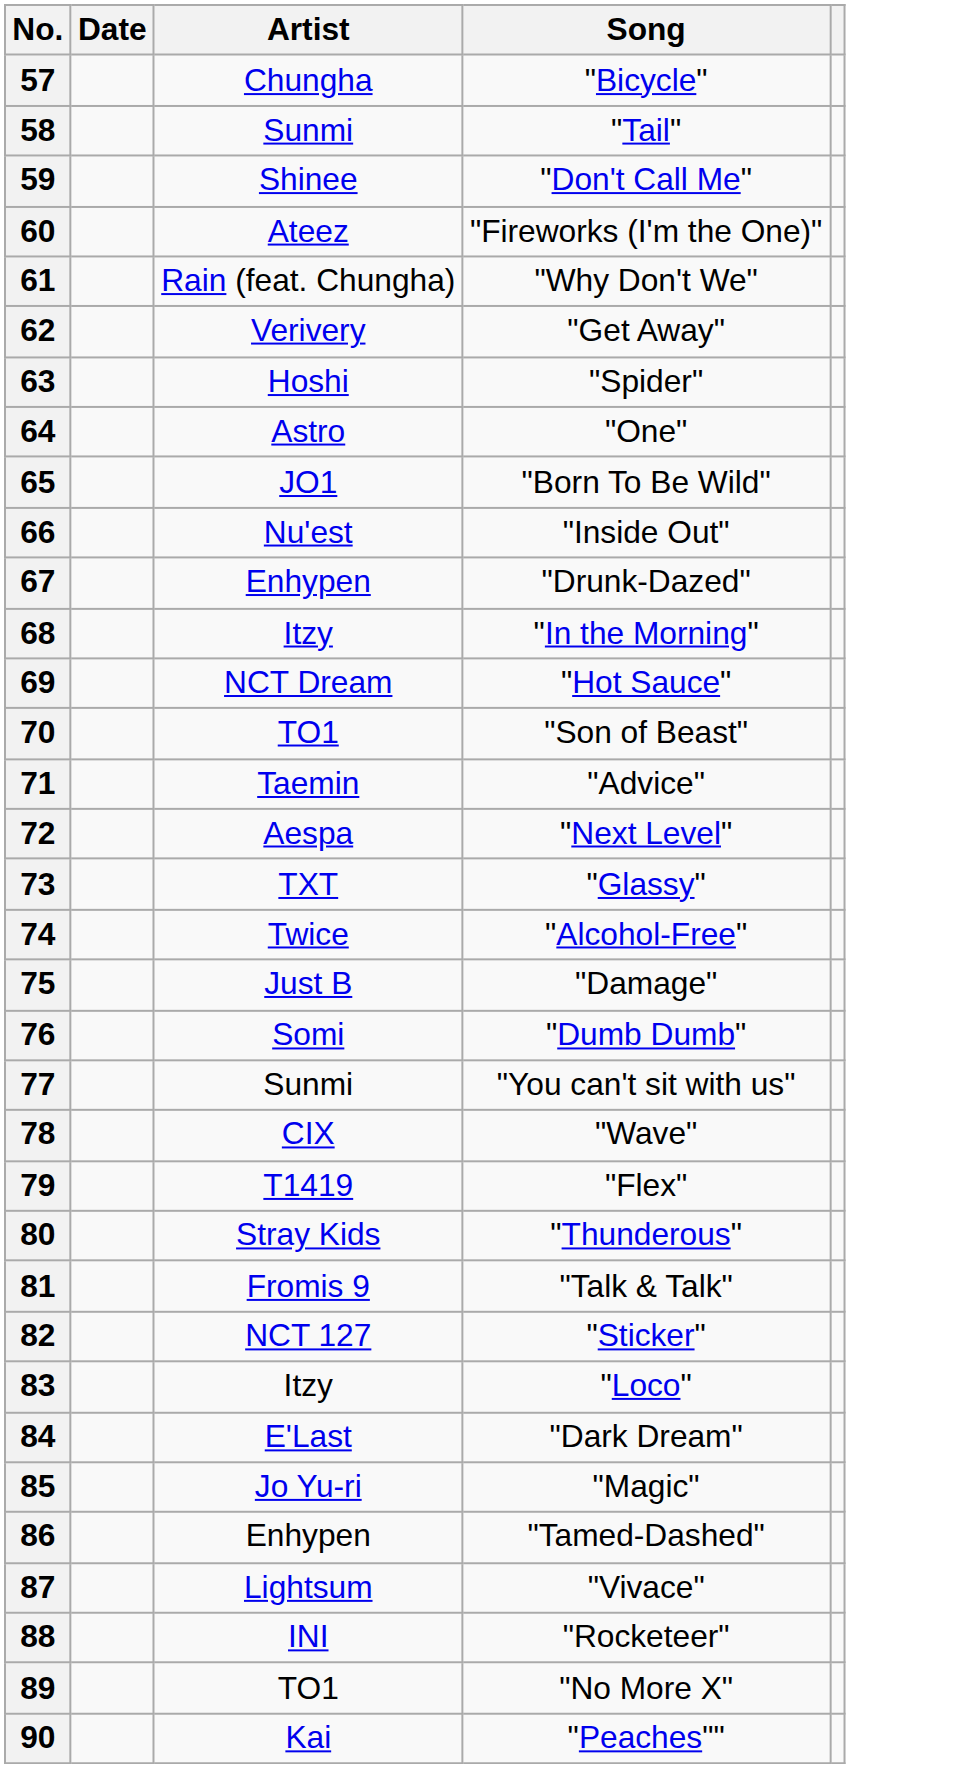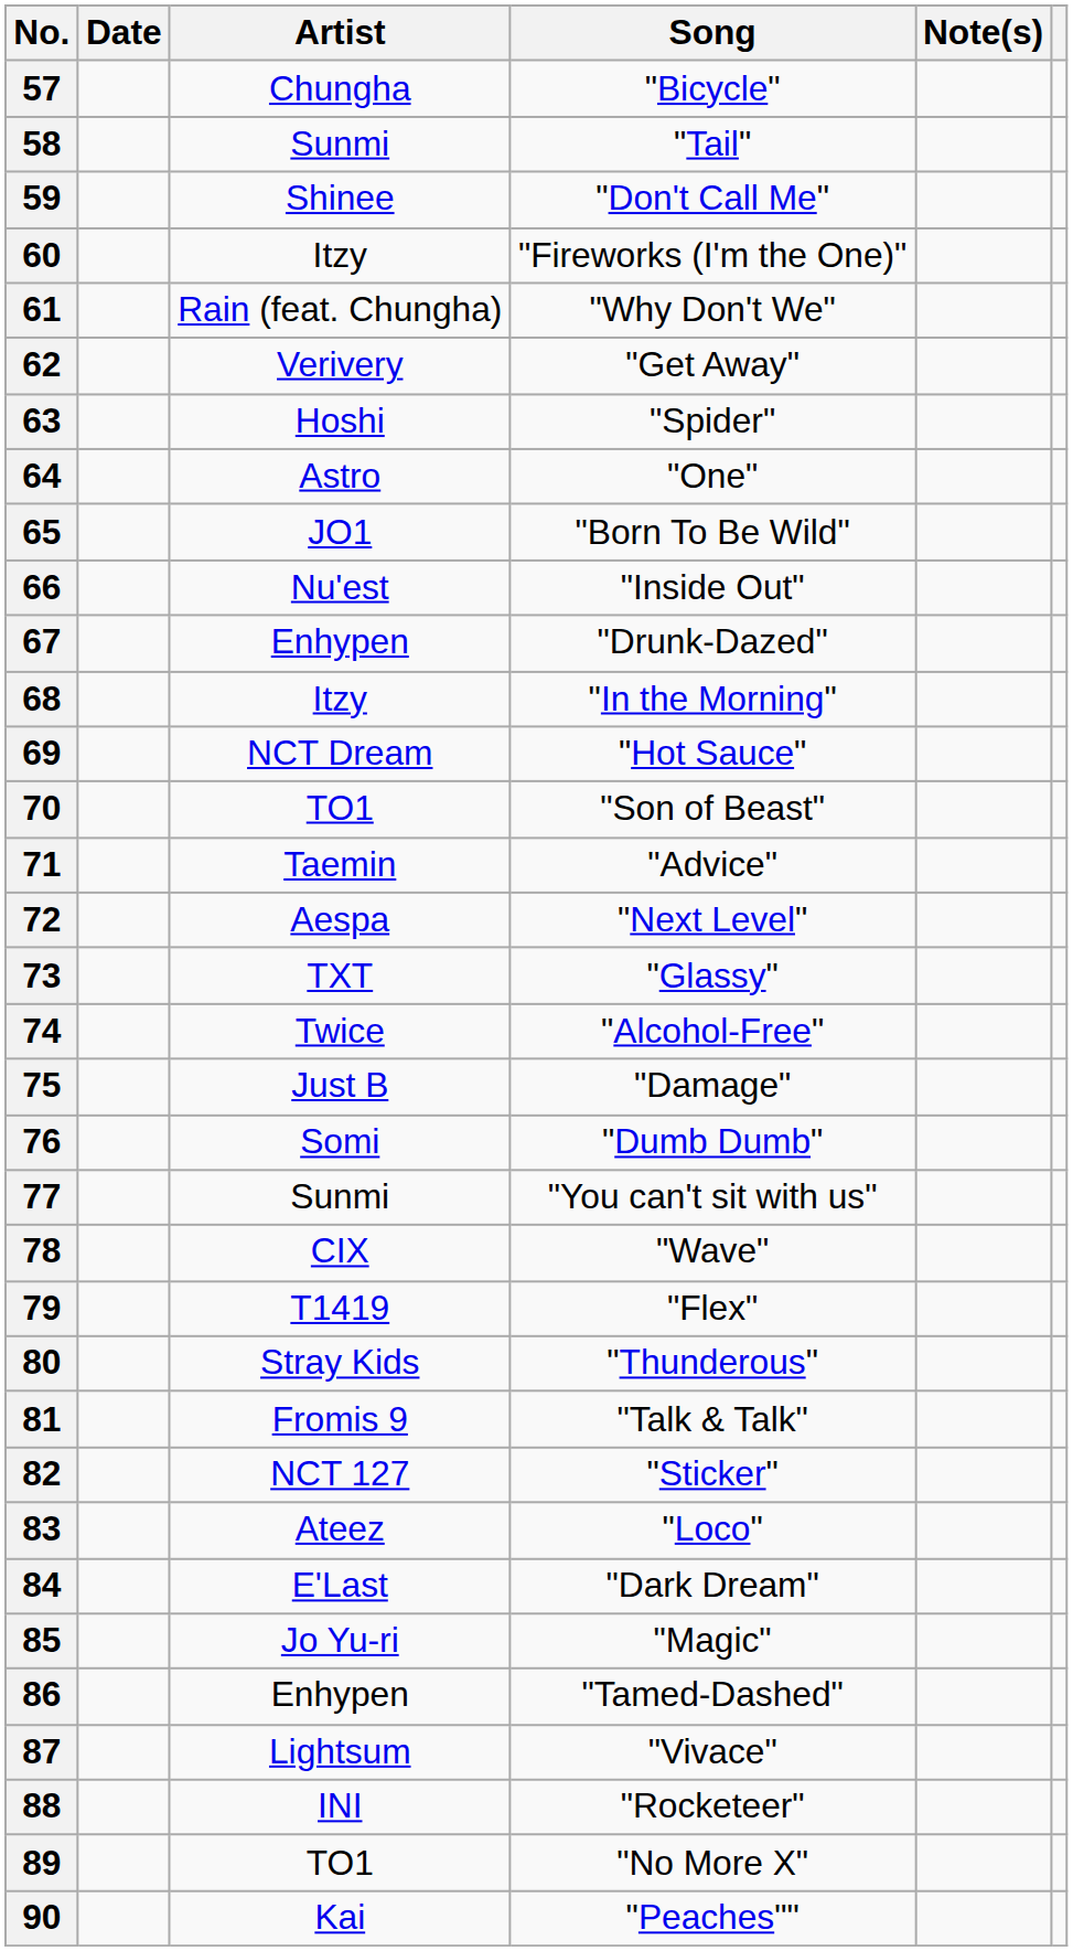+ column: Note(s)
60 | Artist: Ateez -> Itzy
83 | Artist: Itzy -> Ateez
